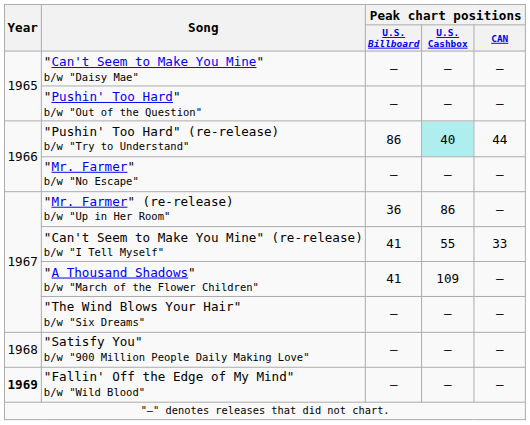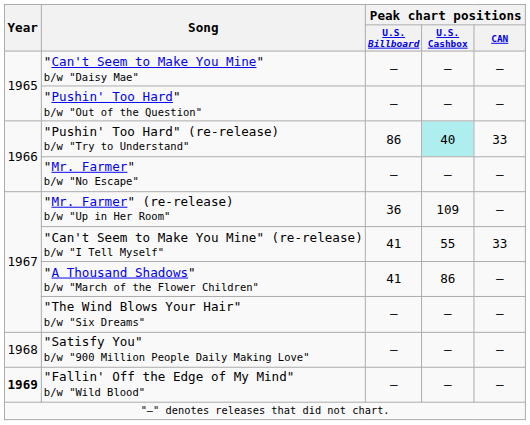"Pushin' Too Hard" (re-release) b/w "Try to Understand" | Peak chart positions / CAN: 44 -> 33
"Mr. Farmer" (re-release) b/w "Up in Her Room" | Peak chart positions / U.S. Cashbox: 86 -> 109
"A Thousand Shadows" b/w "March of the Flower Children" | Peak chart positions / U.S. Cashbox: 109 -> 86
